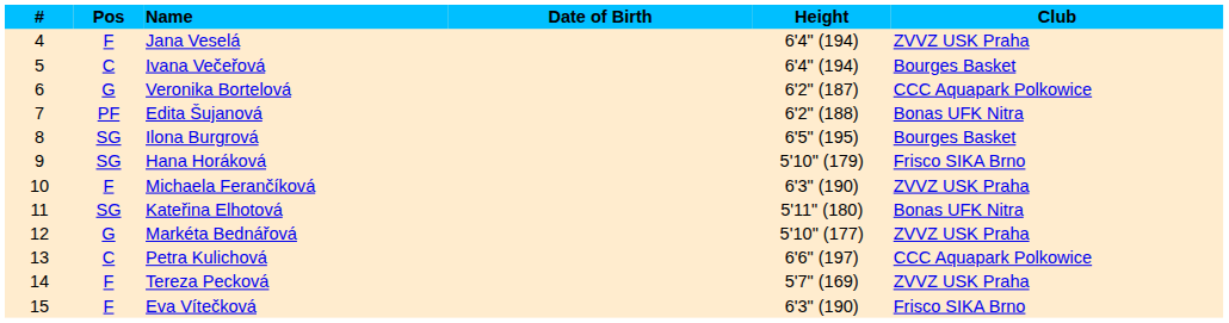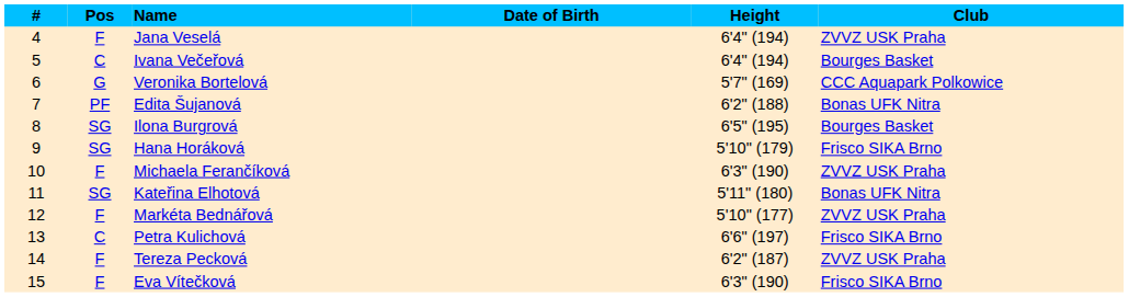Veronika Bortelová | Height: 6'2" (187) -> 5'7" (169)
Markéta Bednářová | Pos: G -> F
Petra Kulichová | Club: CCC Aquapark Polkowice -> Frisco SIKA Brno
Tereza Pecková | Height: 5'7" (169) -> 6'2" (187)
